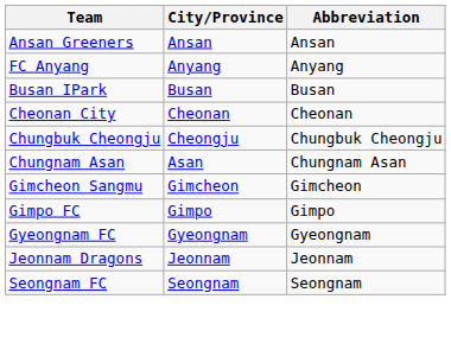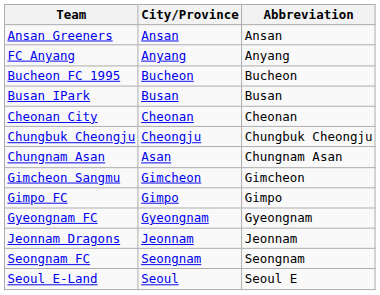+ row: Bucheon FC 1995 | Bucheon | Bucheon
+ row: Seoul E-Land | Seoul | Seoul E
